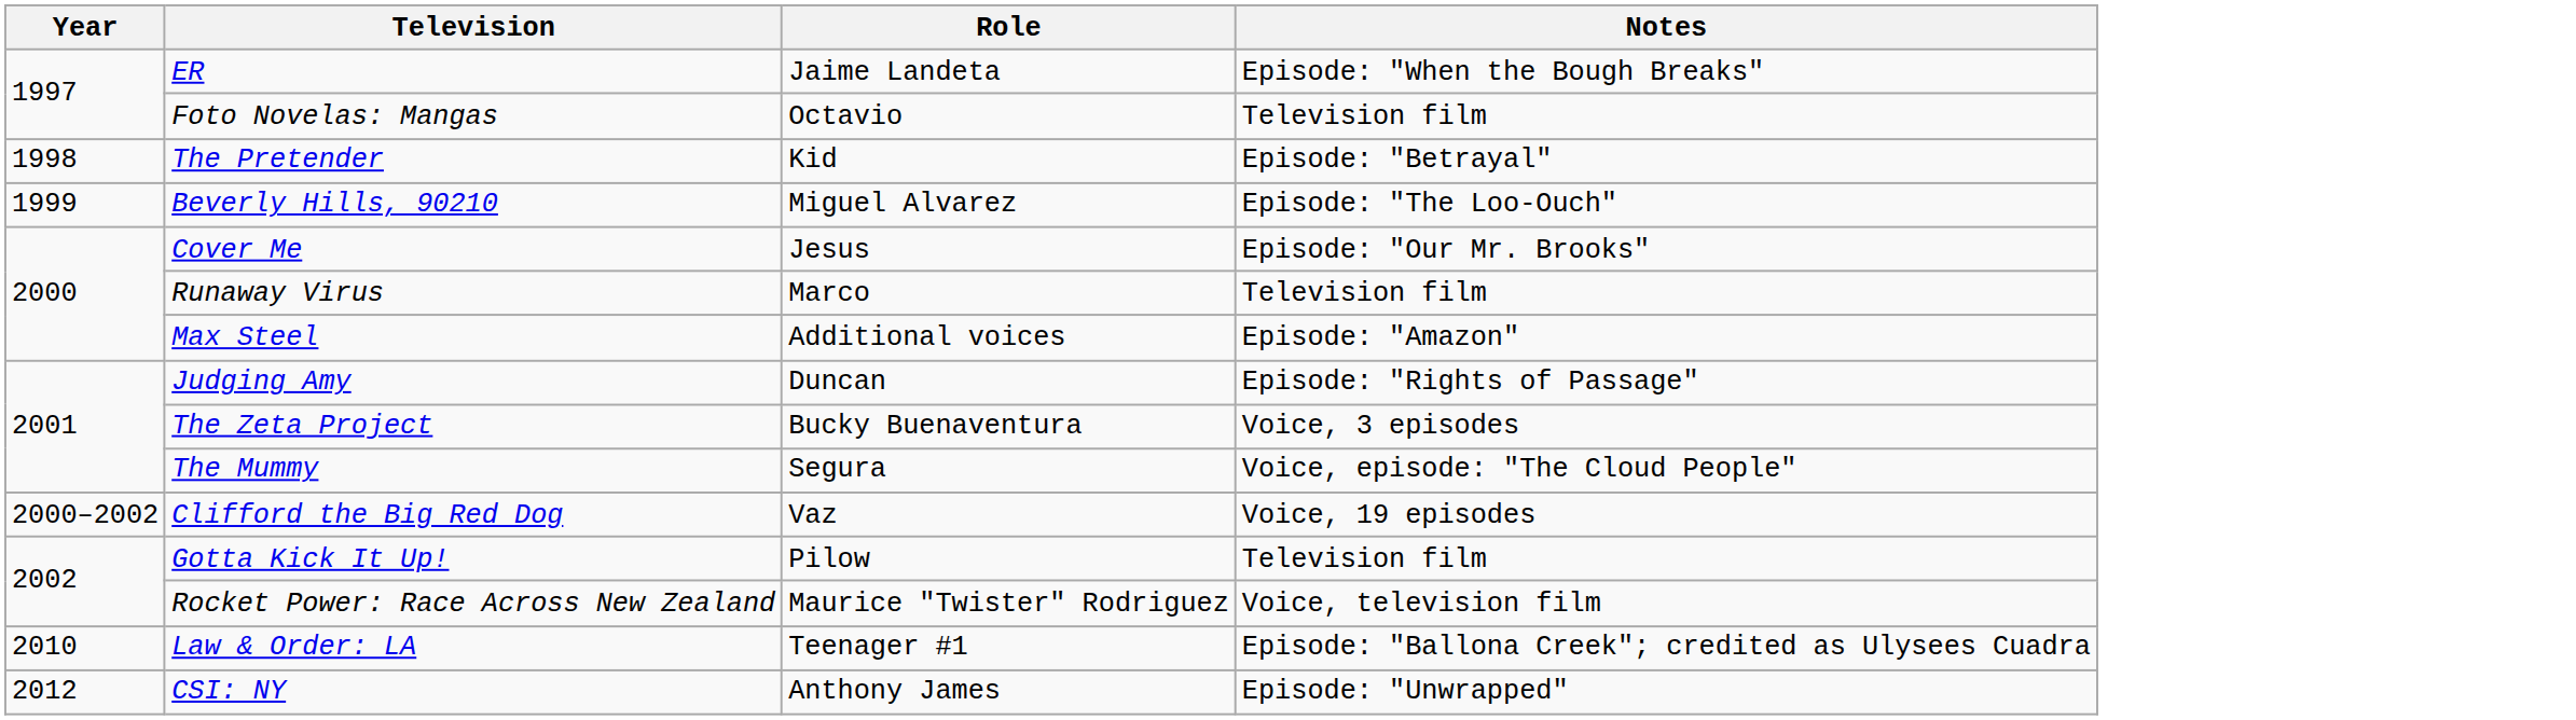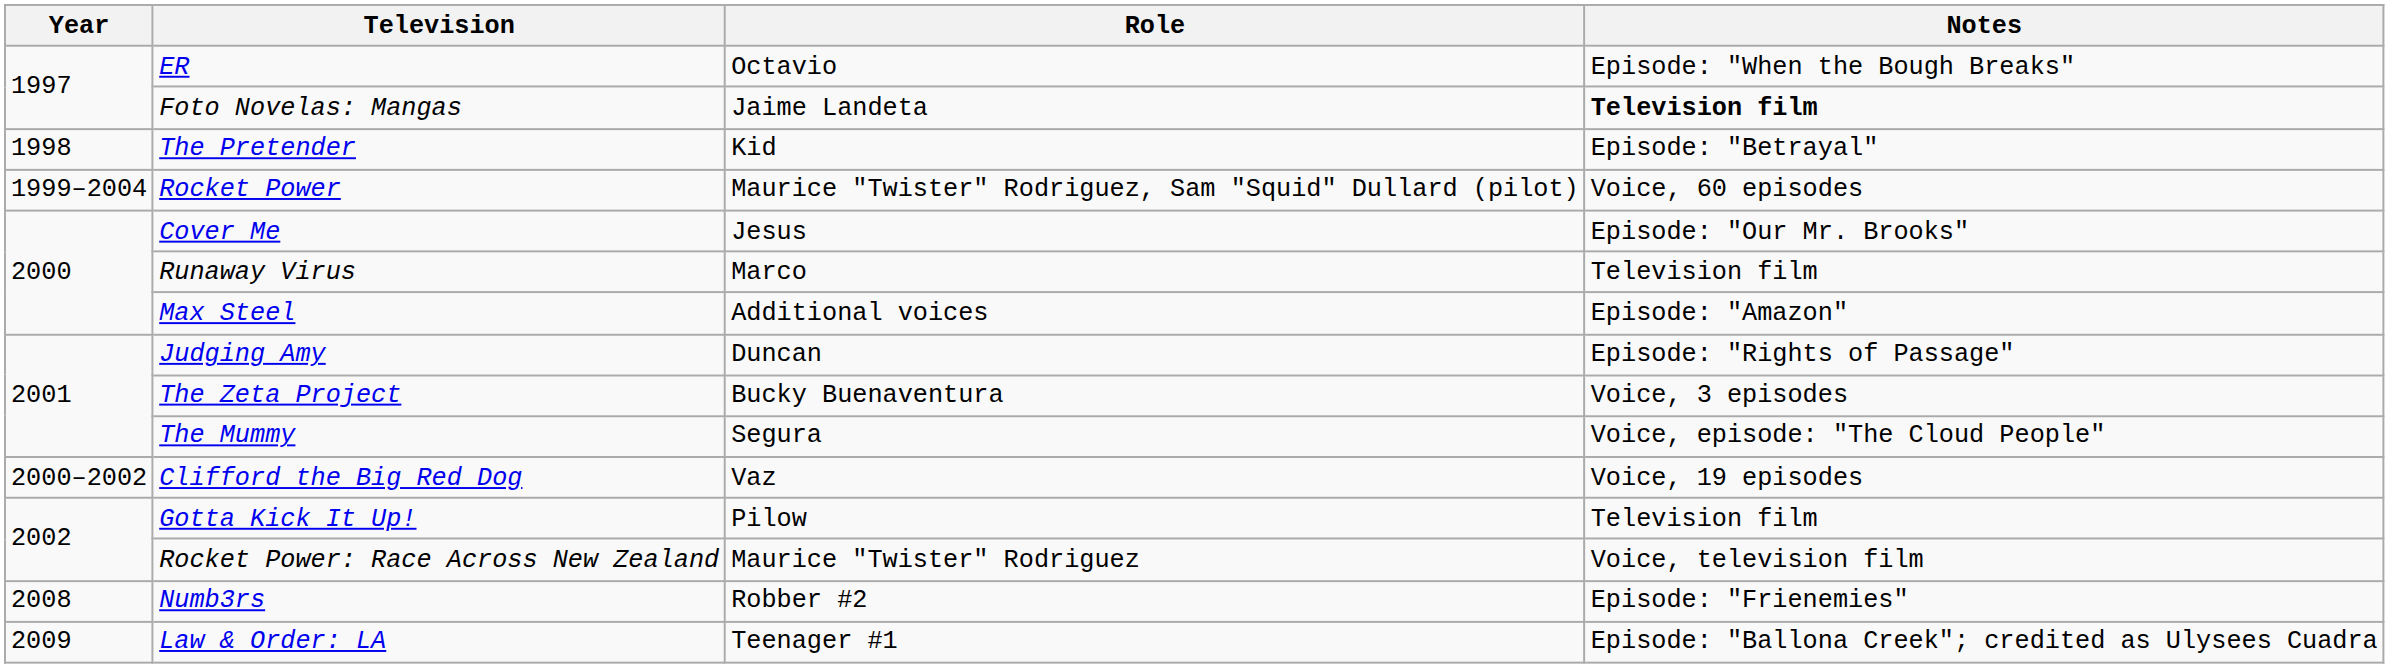ER | Role: Jaime Landeta -> Octavio
Foto Novelas: Mangas | Role: Octavio -> Jaime Landeta
Foto Novelas: Mangas | Notes: normal -> bold
- row: 1999 | Beverly Hills, 90210 | Miguel Alvarez | Episode: "The Loo-Ouch"
+ row: 1999–2004 | Rocket Power | Maurice "Twister" Rodriguez, Sam "Squid" Dullard (pilot) | Voice, 60 episodes
+ row: 2008 | Numb3rs | Robber #2 | Episode: "Frienemies"
Law & Order: LA | Year: 2010 -> 2009
- row: 2012 | CSI: NY | Anthony James | Episode: "Unwrapped"
